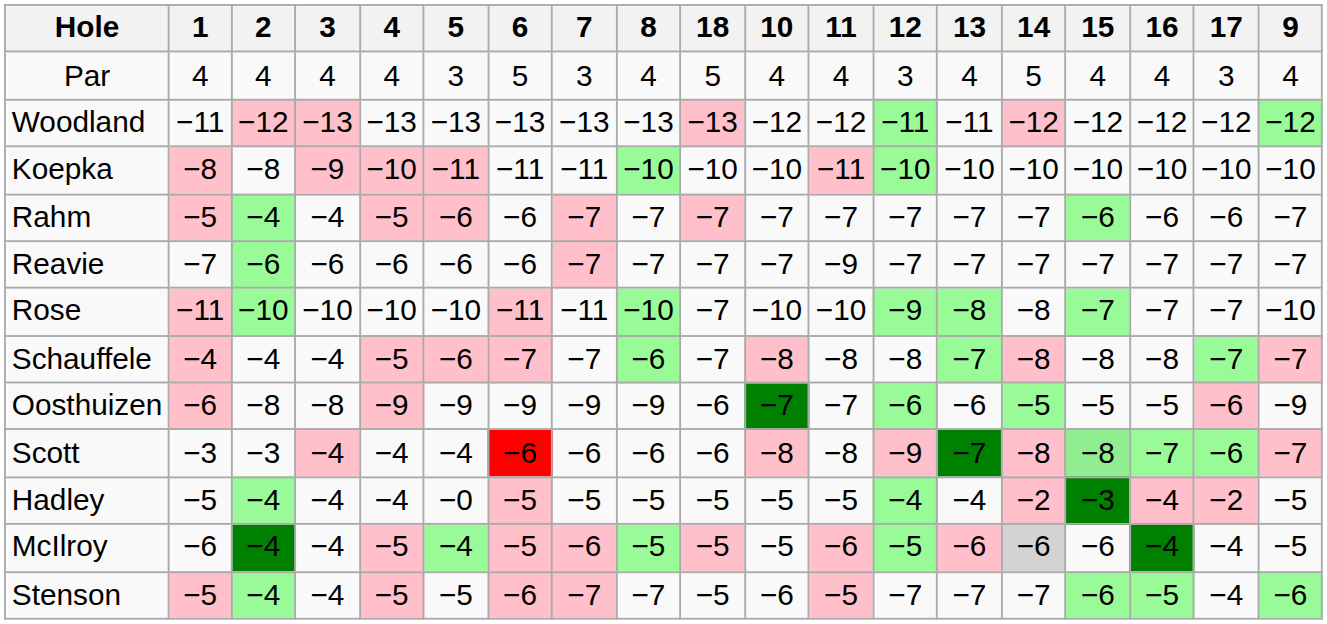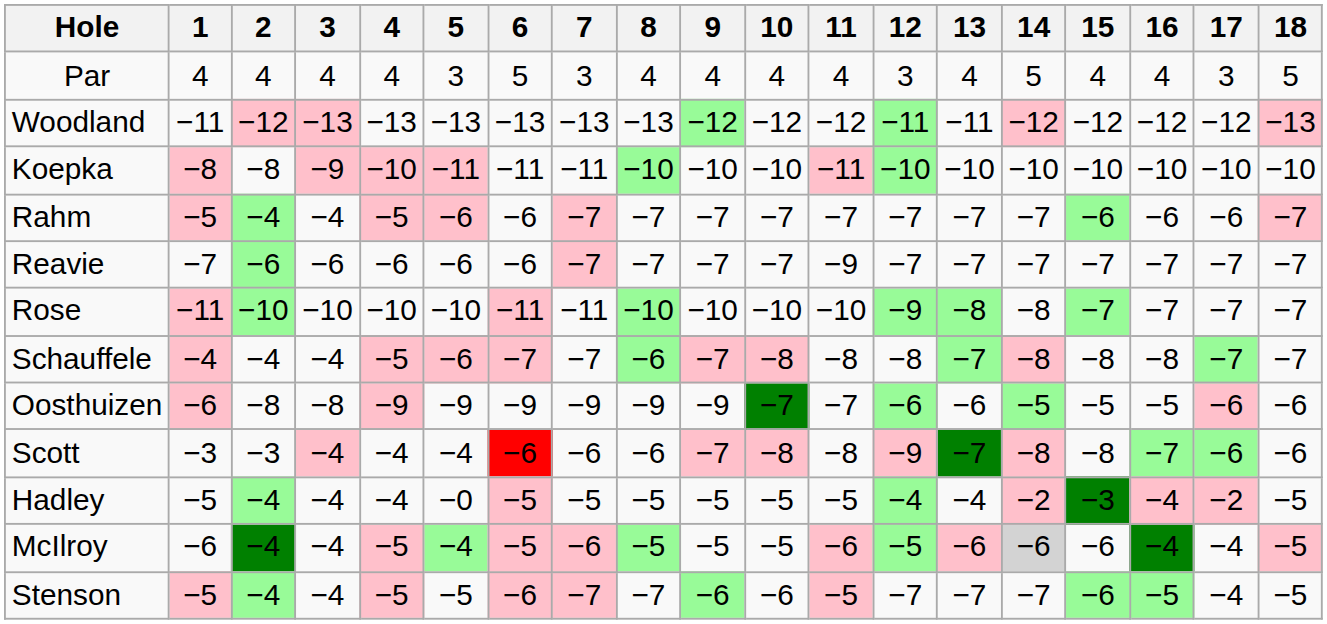columns swapped: 9 <-> 18
Scott | 15: lightgreen background -> no background
